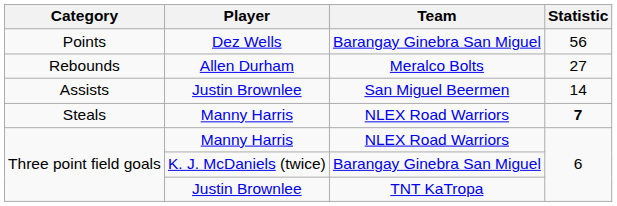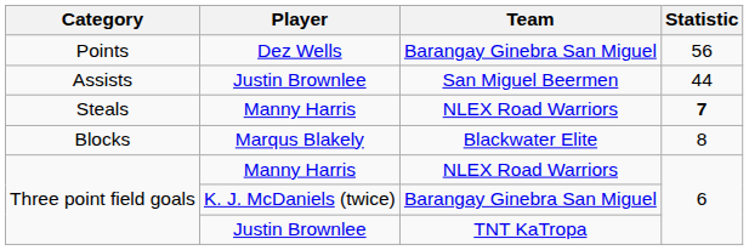- row: Rebounds | Allen Durham | Meralco Bolts | 27
Assists | Statistic: 14 -> 44
+ row: Blocks | Marqus Blakely | Blackwater Elite | 8
